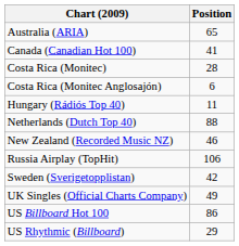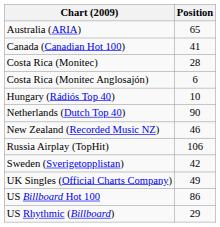Hungary (Rádiós Top 40) | Position: 11 -> 10
Netherlands (Dutch Top 40) | Position: 88 -> 90
